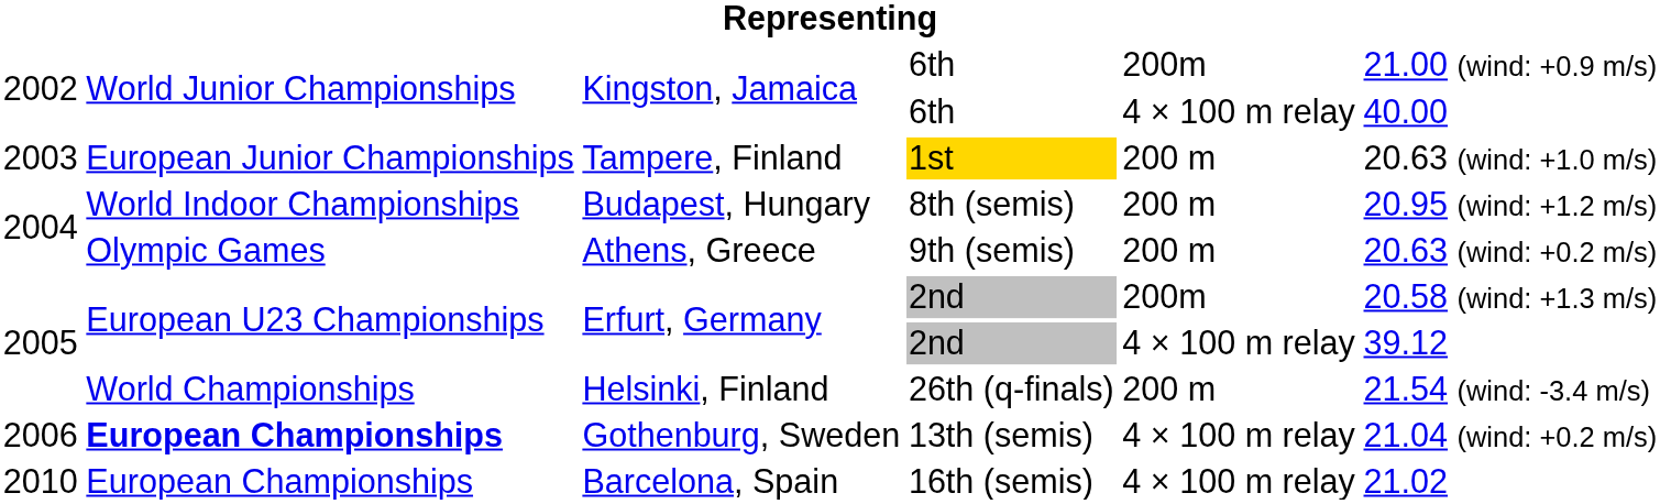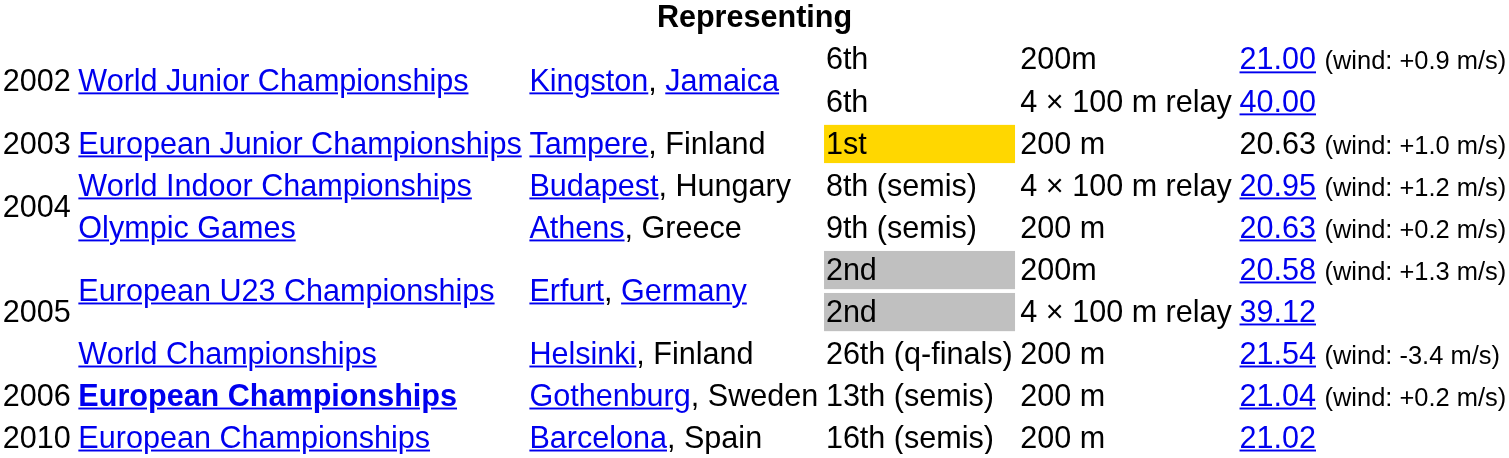Budapest, Hungary | column 5: 200 m -> 4 × 100 m relay
Gothenburg, Sweden | column 5: 4 × 100 m relay -> 200 m
Barcelona, Spain | column 5: 4 × 100 m relay -> 200 m
